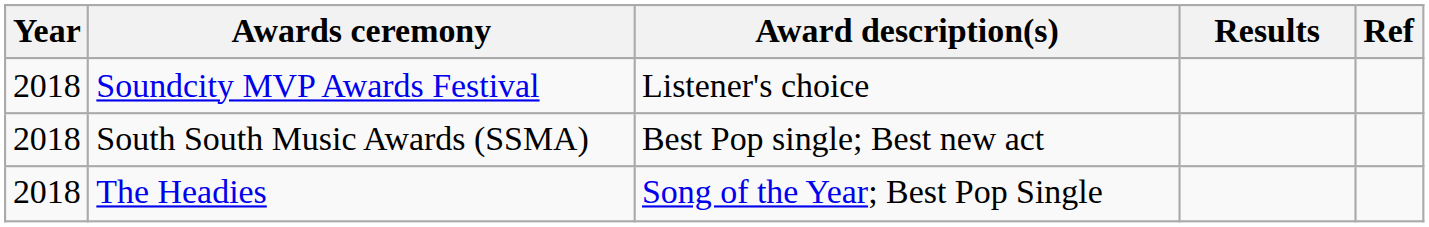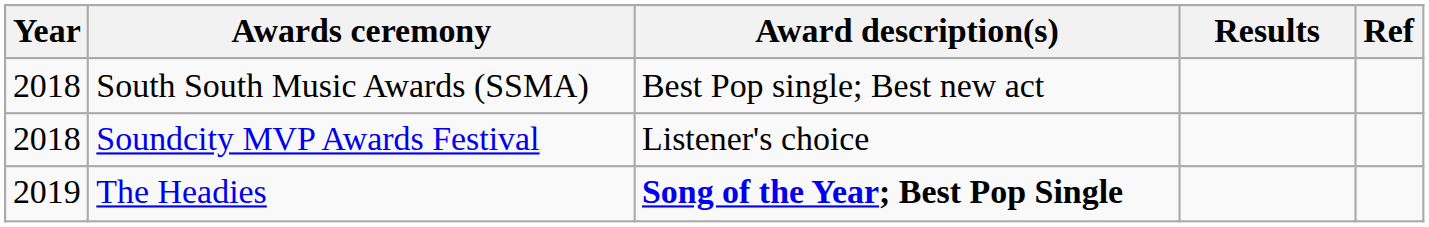rows swapped: Soundcity MVP Awards Festival <-> South South Music Awards (SSMA)
The Headies | Year: 2018 -> 2019
The Headies | Award description(s): normal -> bold
